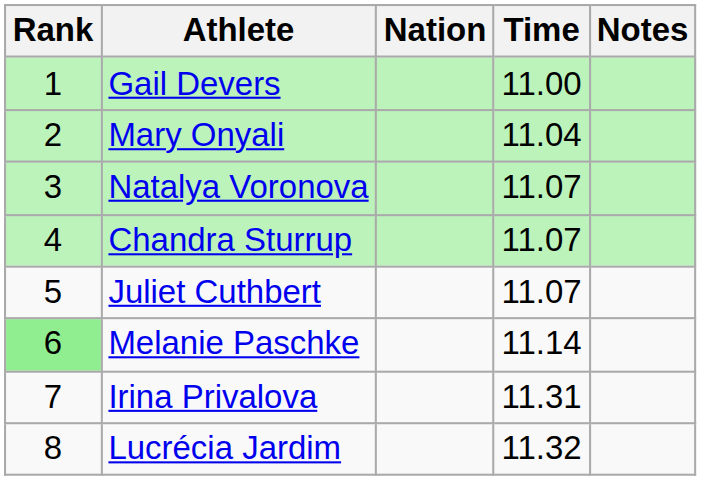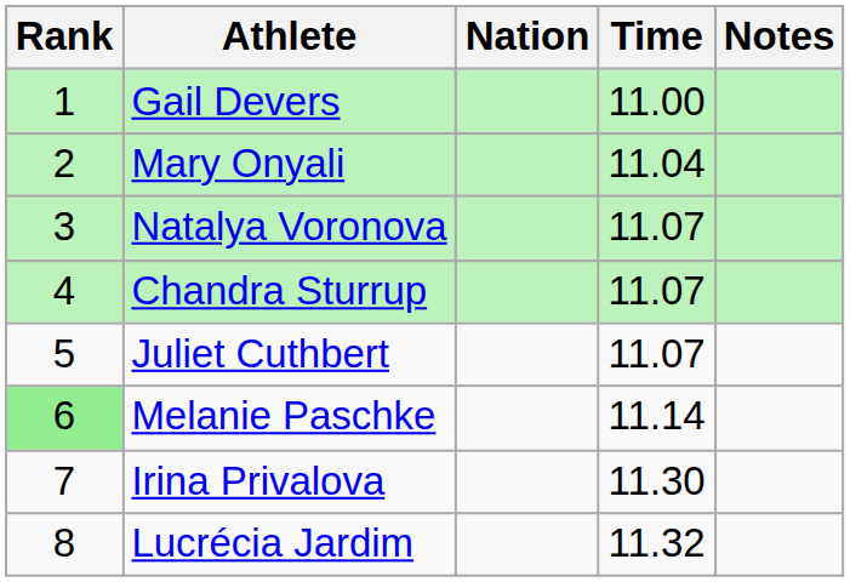Irina Privalova | Time: 11.31 -> 11.30
